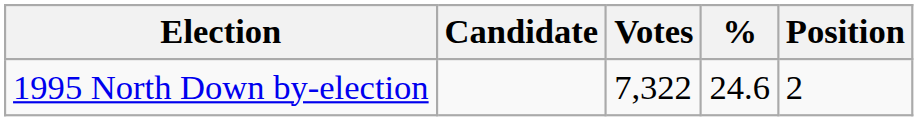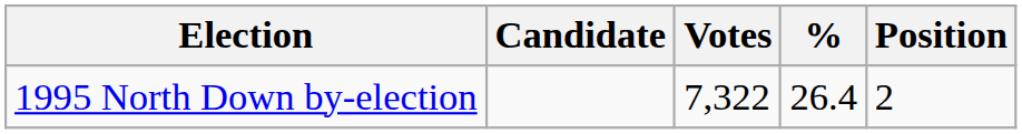1995 North Down by-election | %: 24.6 -> 26.4
